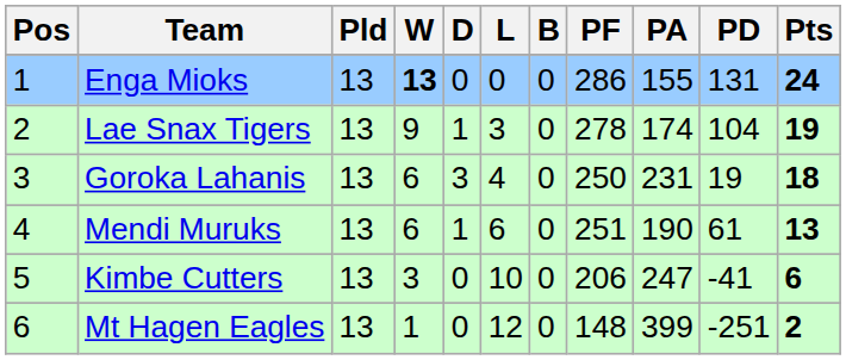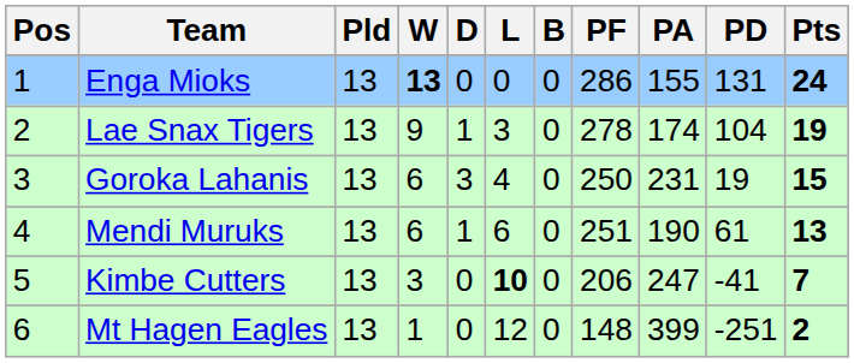Goroka Lahanis | Pts: 18 -> 15
Kimbe Cutters | L: normal -> bold
Kimbe Cutters | Pts: 6 -> 7
